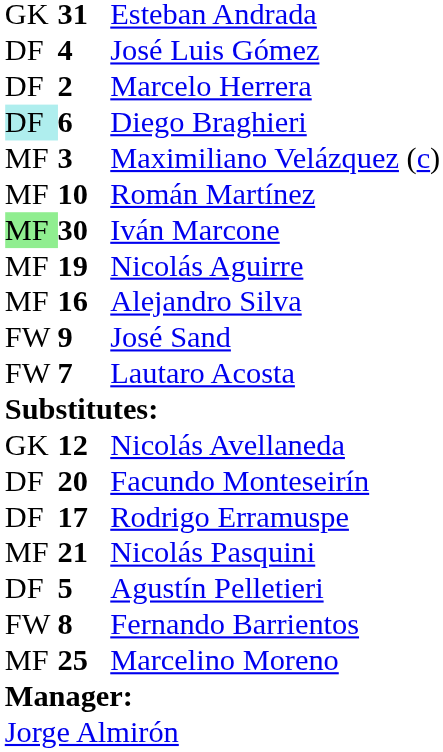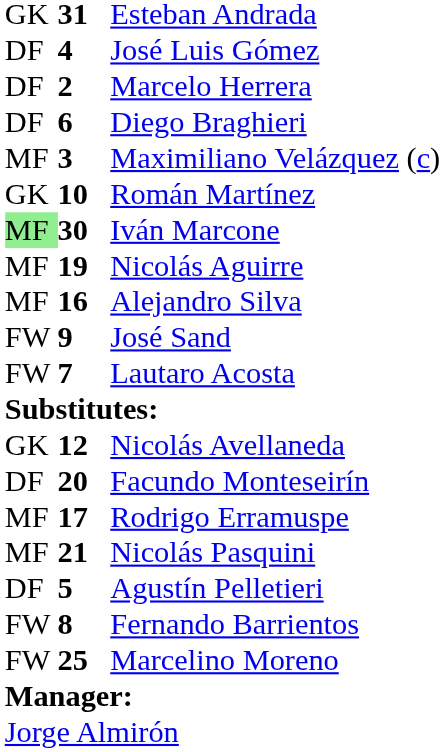Diego Braghieri | column 1: paleturquoise background -> no background
Román Martínez | column 1: MF -> GK
Rodrigo Erramuspe | column 1: DF -> MF
Marcelino Moreno | column 1: MF -> FW
